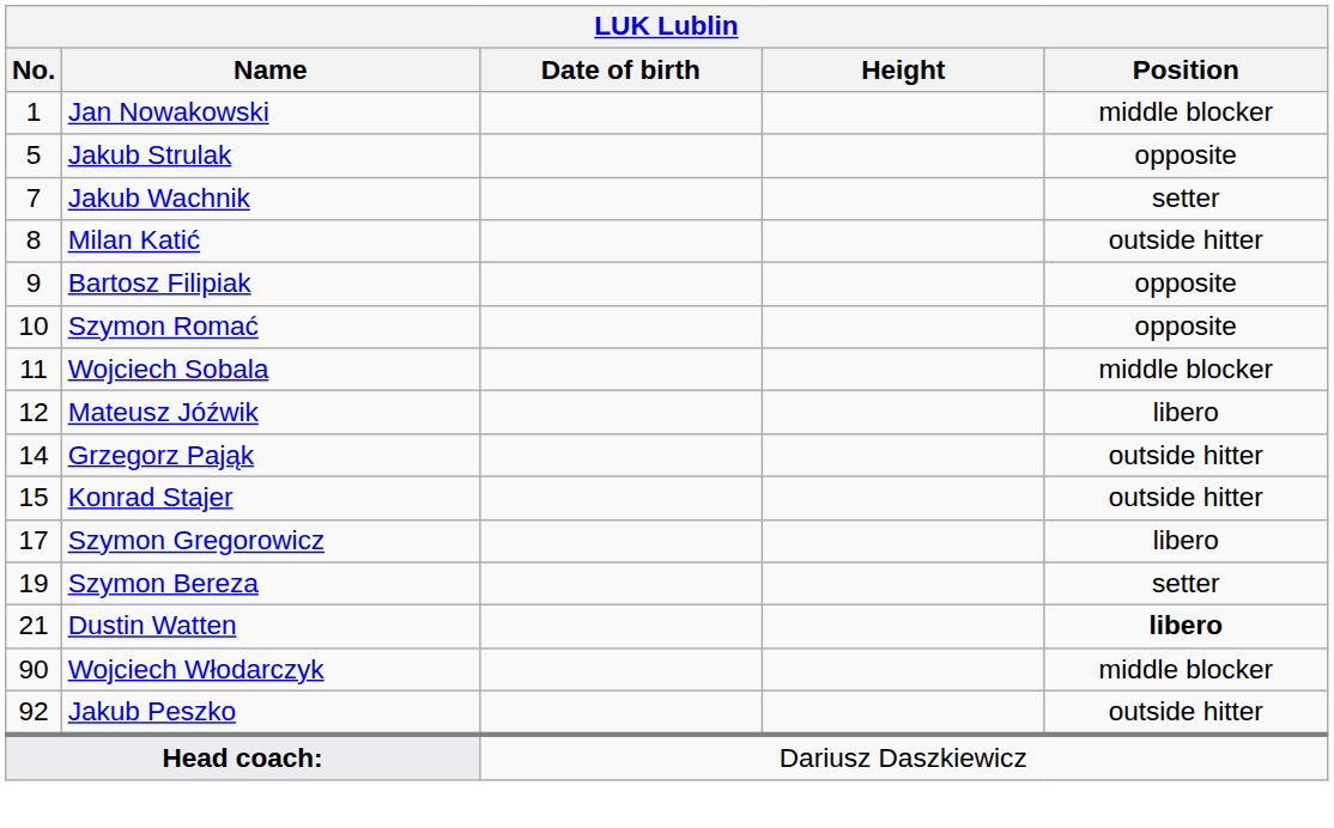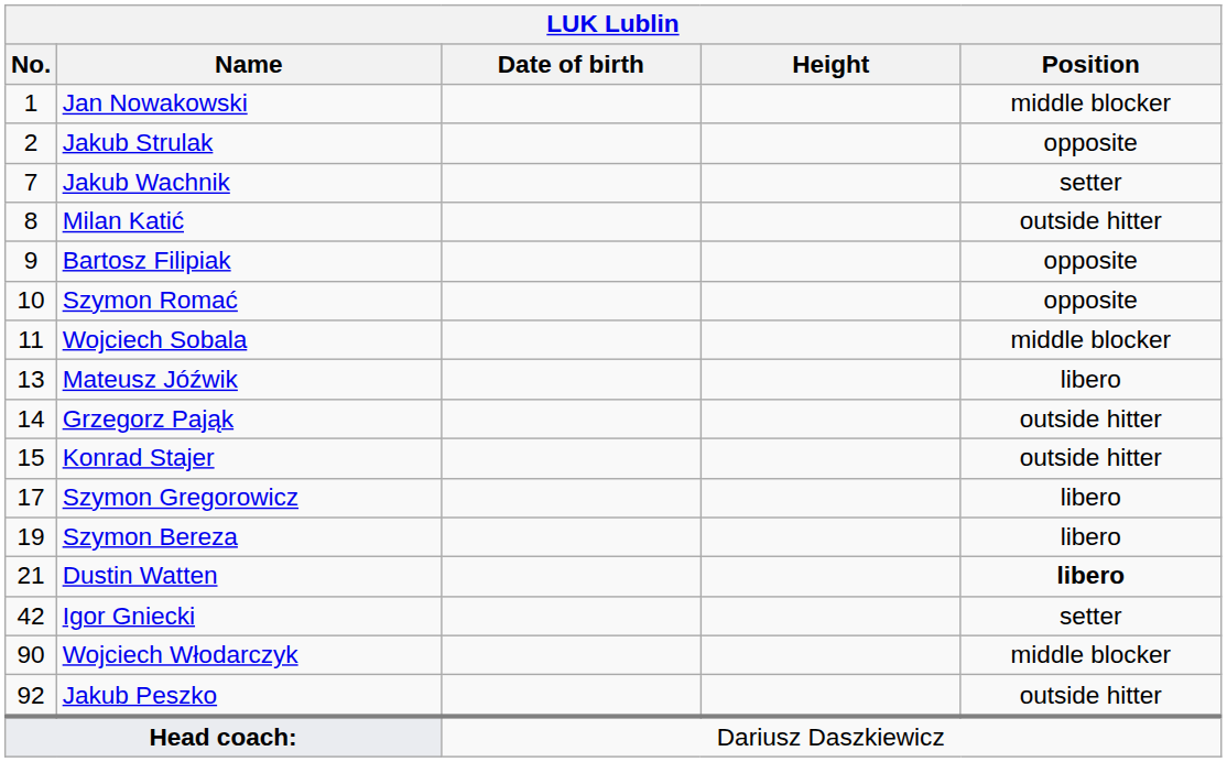Jakub Strulak | No.: 5 -> 2
Mateusz Jóźwik | No.: 12 -> 13
Szymon Bereza | Position: setter -> libero
+ row: 42 | Igor Gniecki | setter
